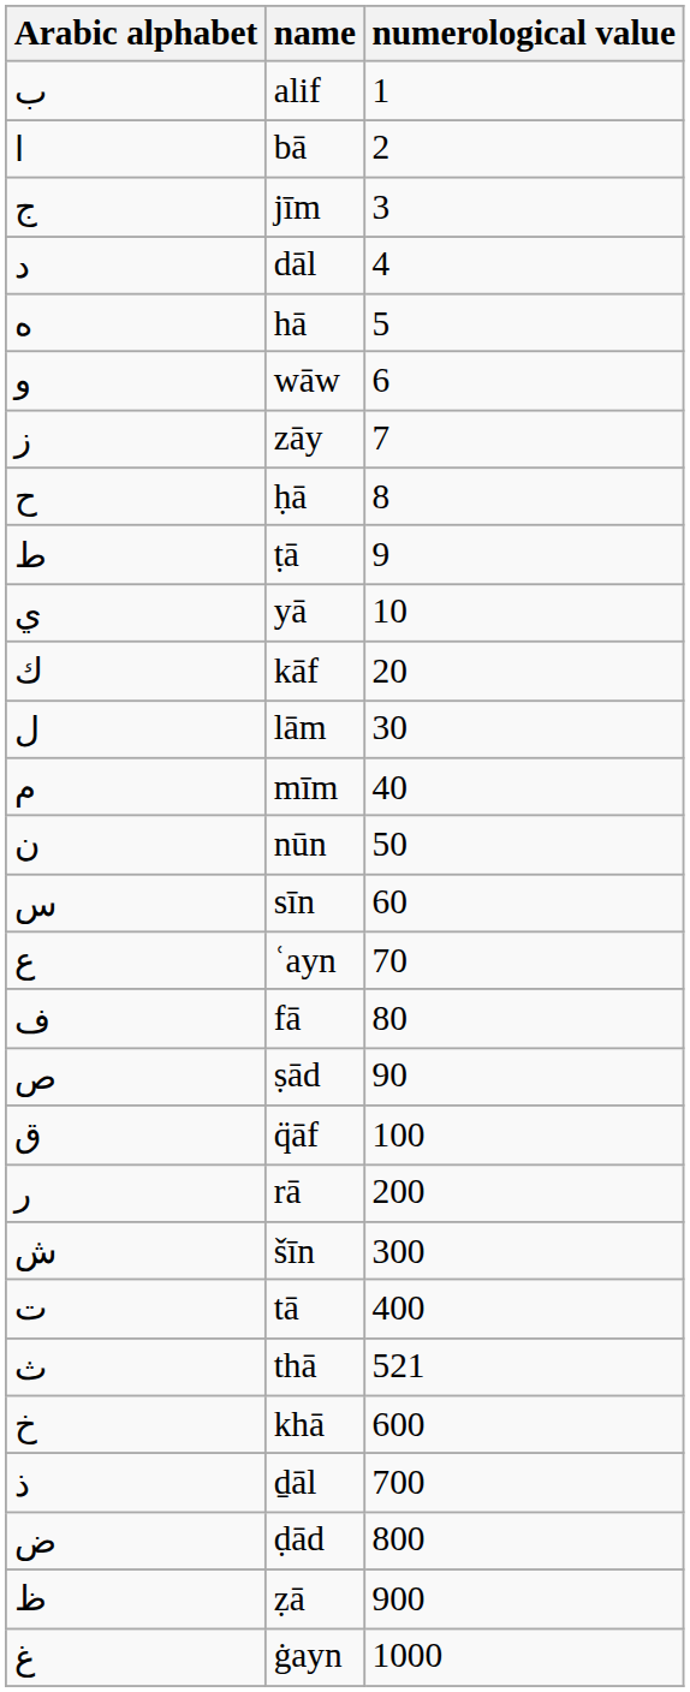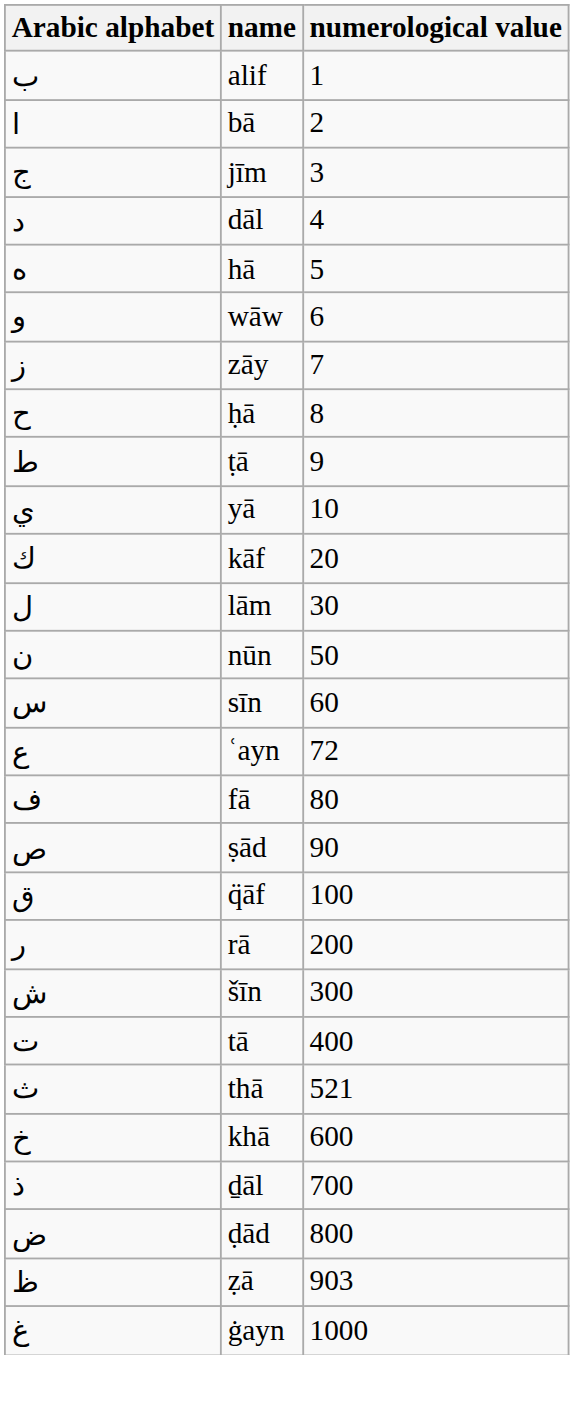- row: م | mīm | 40
ʿayn | numerological value: 70 -> 72
ẓā | numerological value: 900 -> 903
